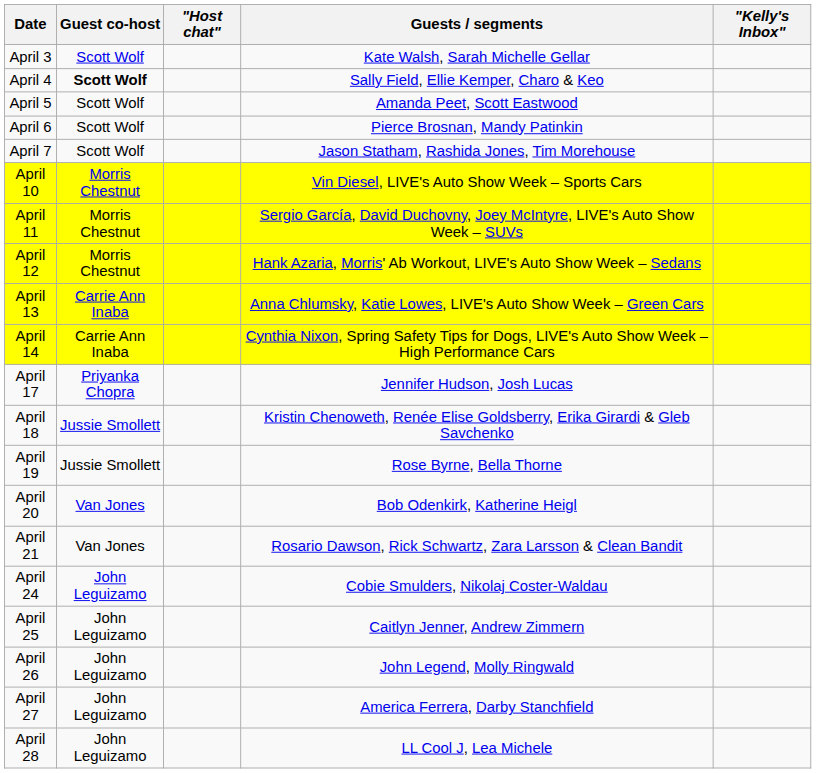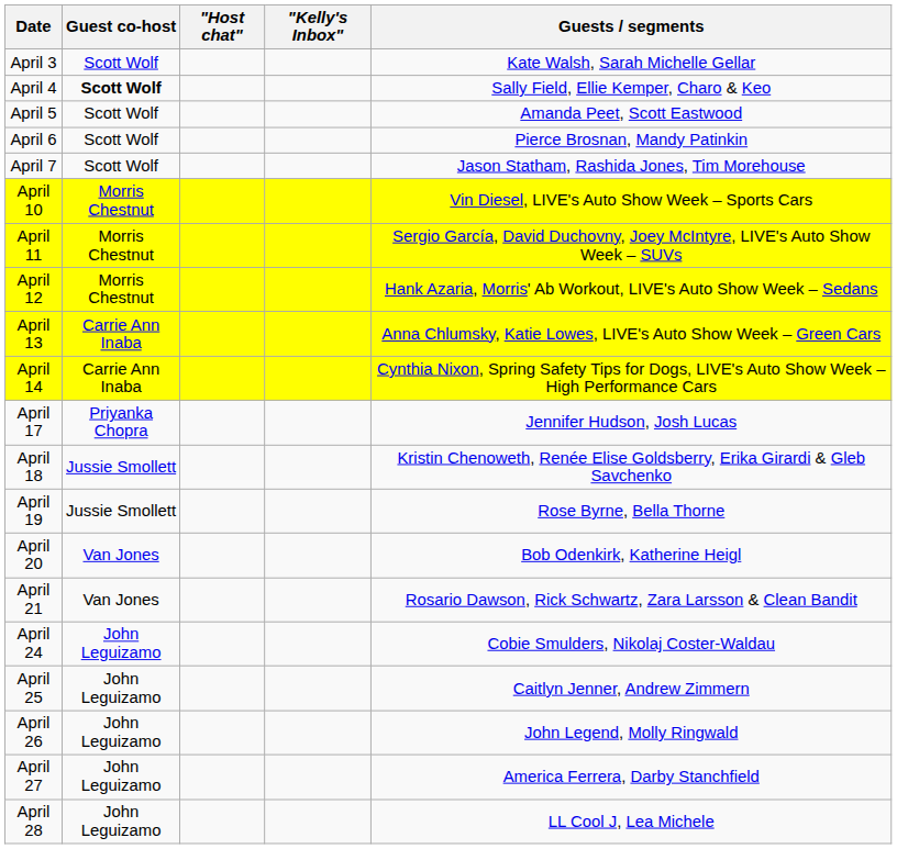columns swapped: Guests / segments <-> "Kelly's Inbox"
